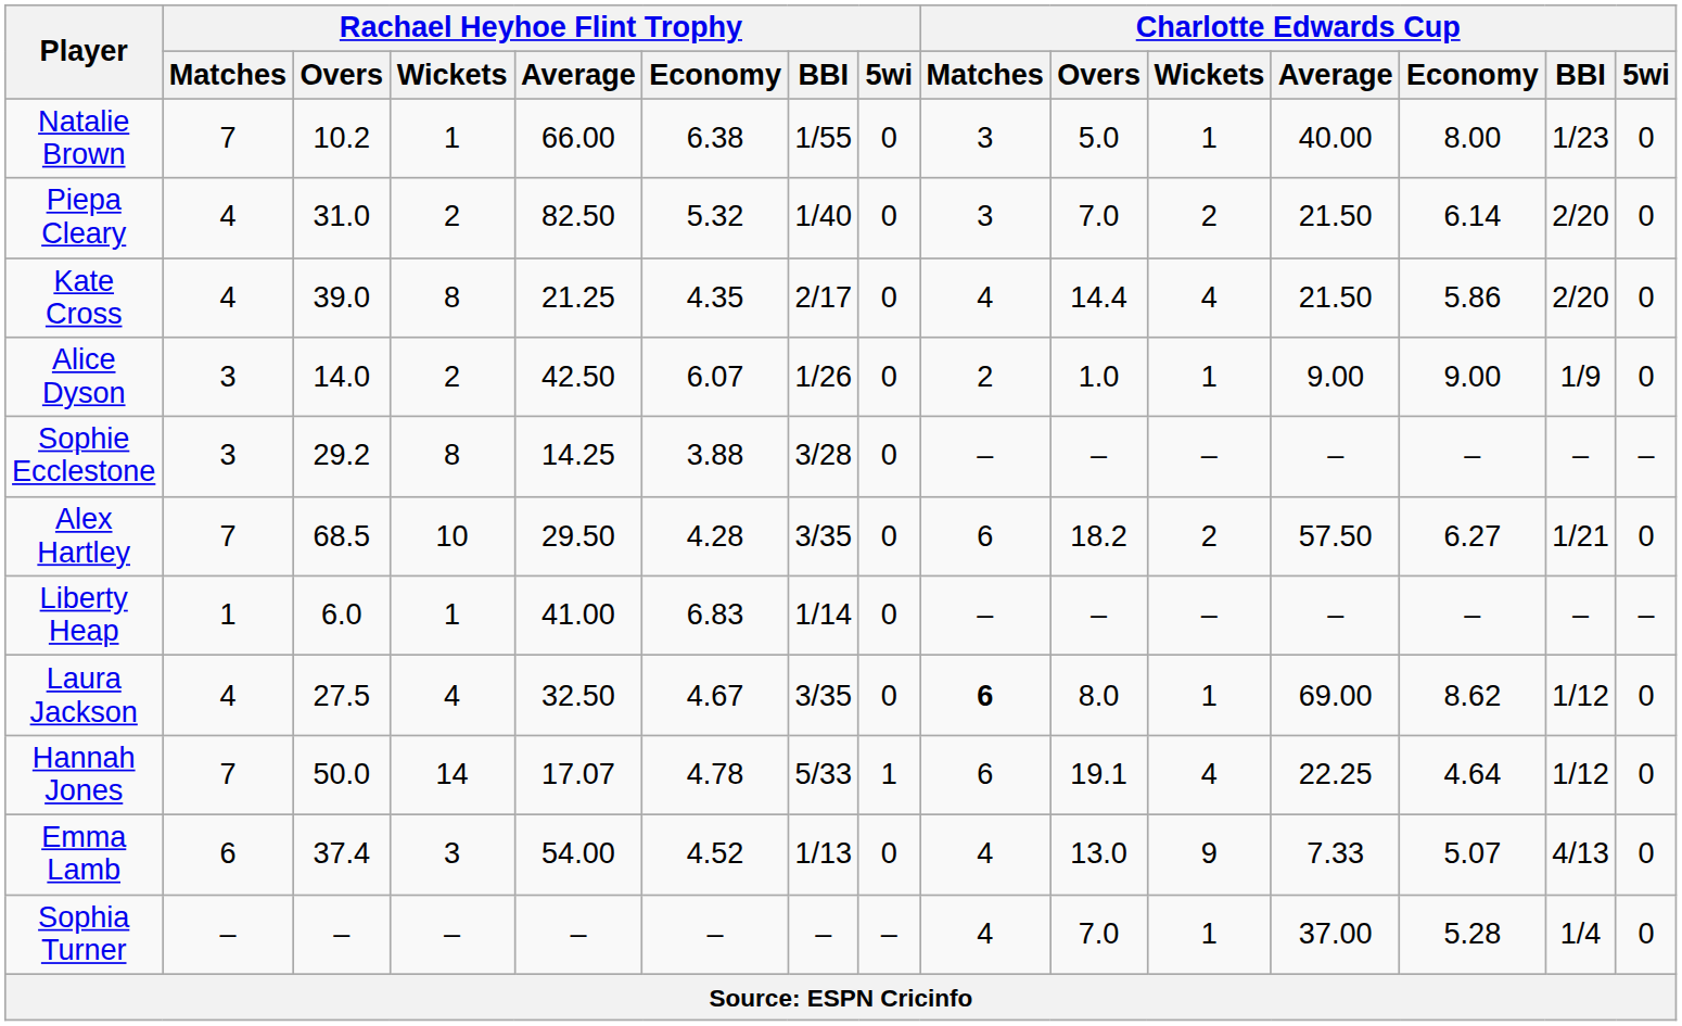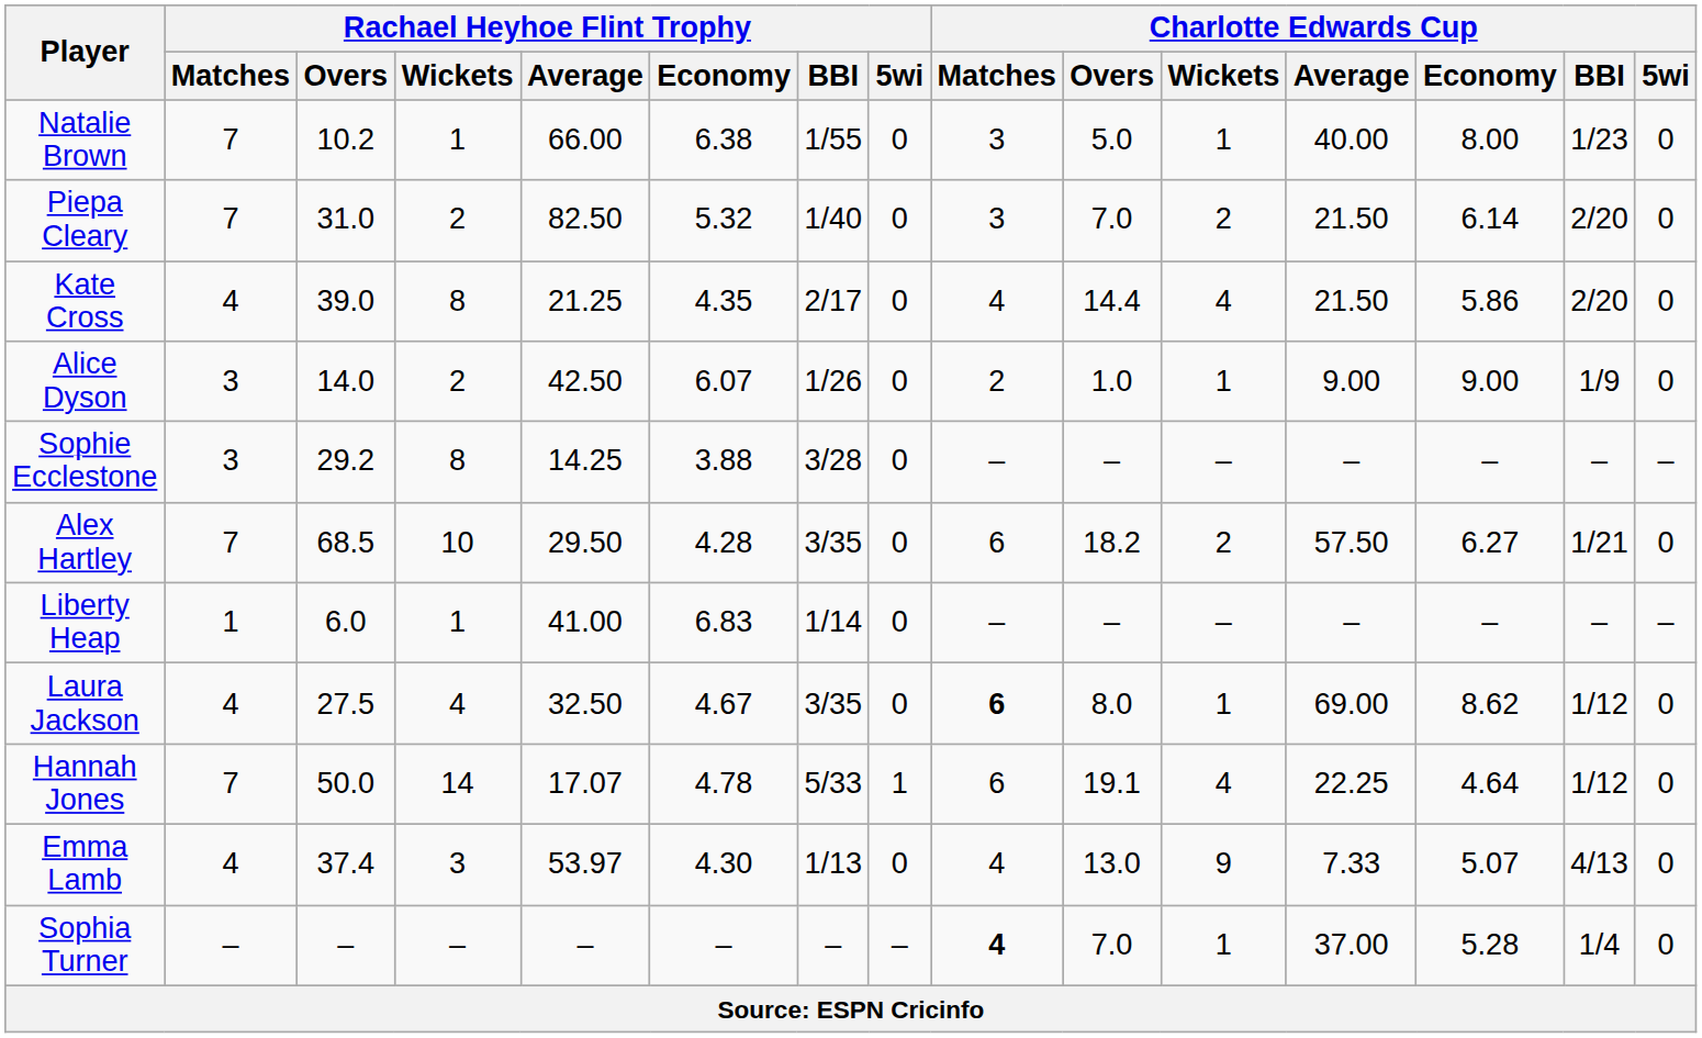Piepa Cleary | Rachael Heyhoe Flint Trophy / Matches: 4 -> 7
Emma Lamb | Rachael Heyhoe Flint Trophy / Matches: 6 -> 4
Emma Lamb | Rachael Heyhoe Flint Trophy / Average: 54.00 -> 53.97
Emma Lamb | Rachael Heyhoe Flint Trophy / Economy: 4.52 -> 4.30
Sophia Turner | Charlotte Edwards Cup / Matches: normal -> bold
